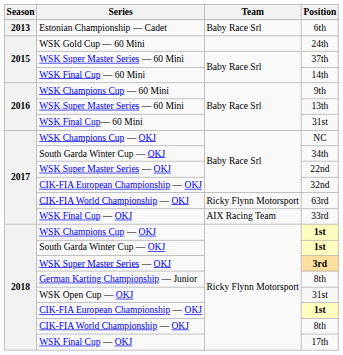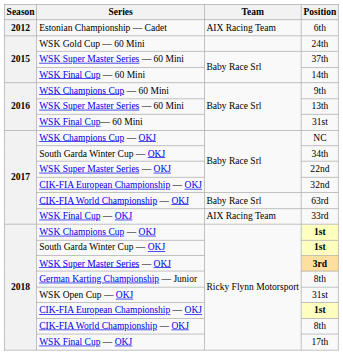6th | Season: 2013 -> 2012
6th | Team: Baby Race Srl -> AIX Racing Team
63rd | Team: Ricky Flynn Motorsport -> Baby Race Srl
